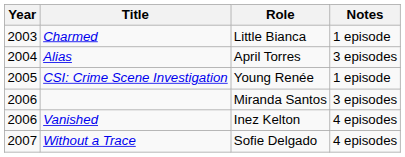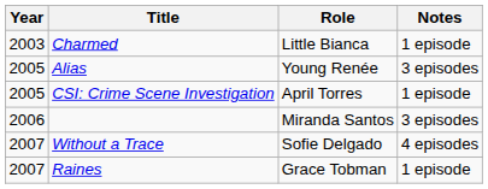Alias | Year: 2004 -> 2005
Alias | Role: April Torres -> Young Renée
CSI: Crime Scene Investigation | Role: Young Renée -> April Torres
- row: 2006 | Vanished | Inez Kelton | 4 episodes
+ row: 2007 | Raines | Grace Tobman | 1 episode
